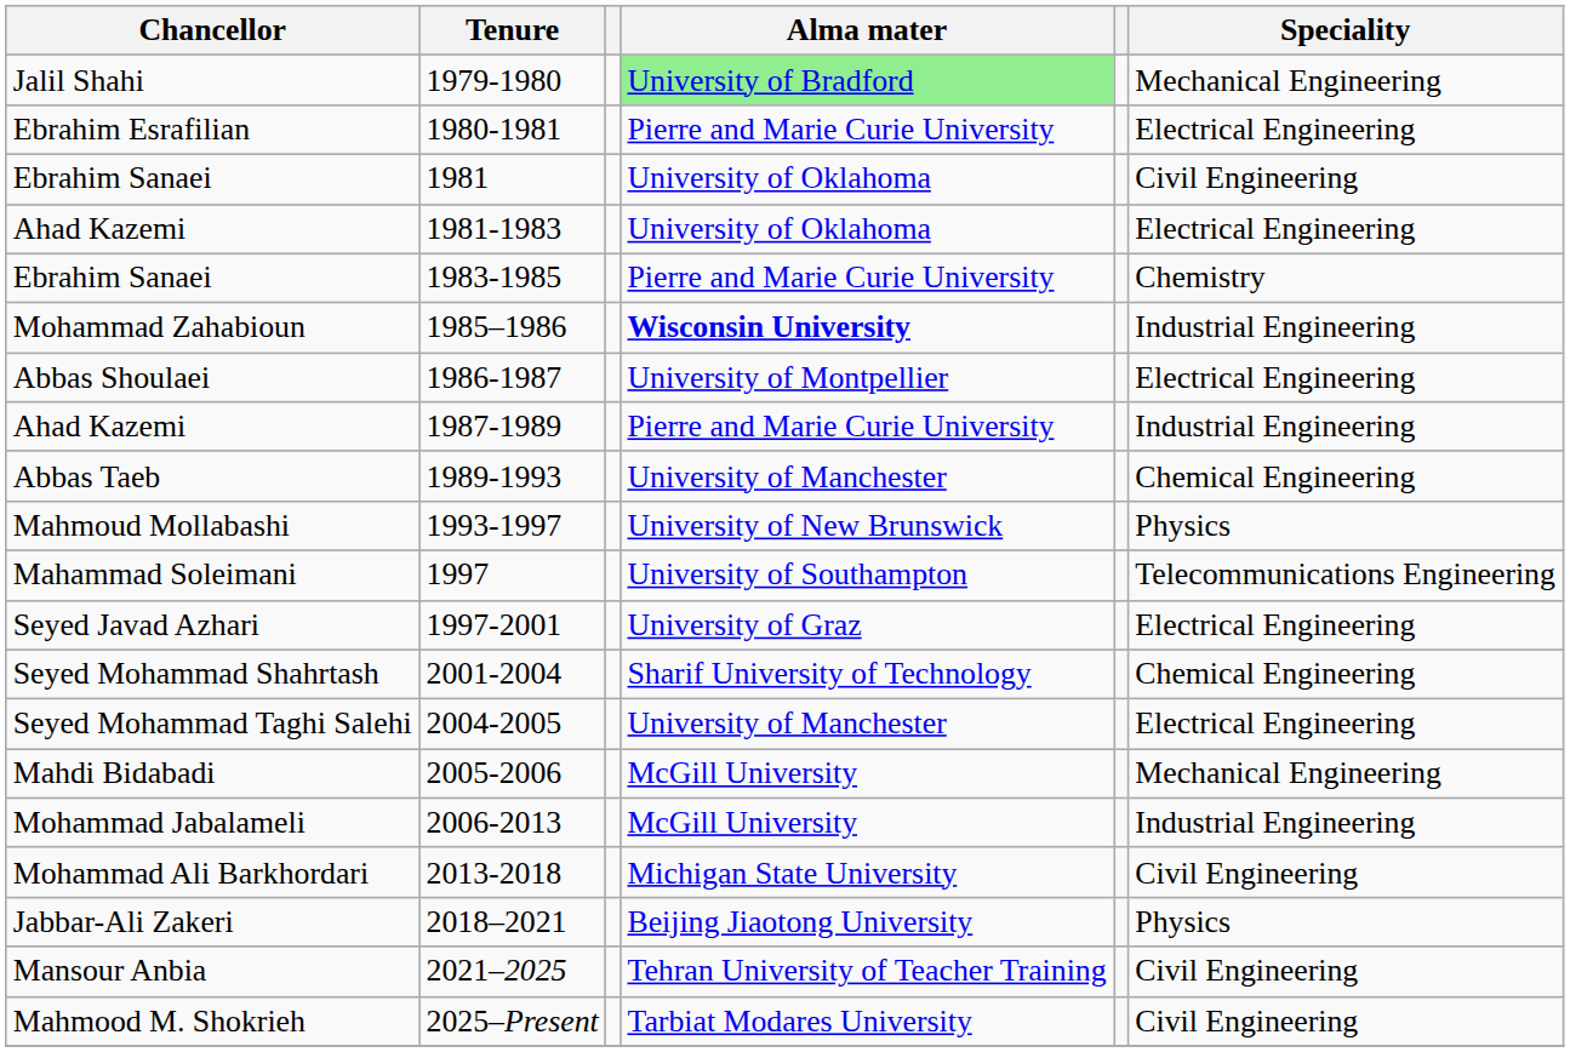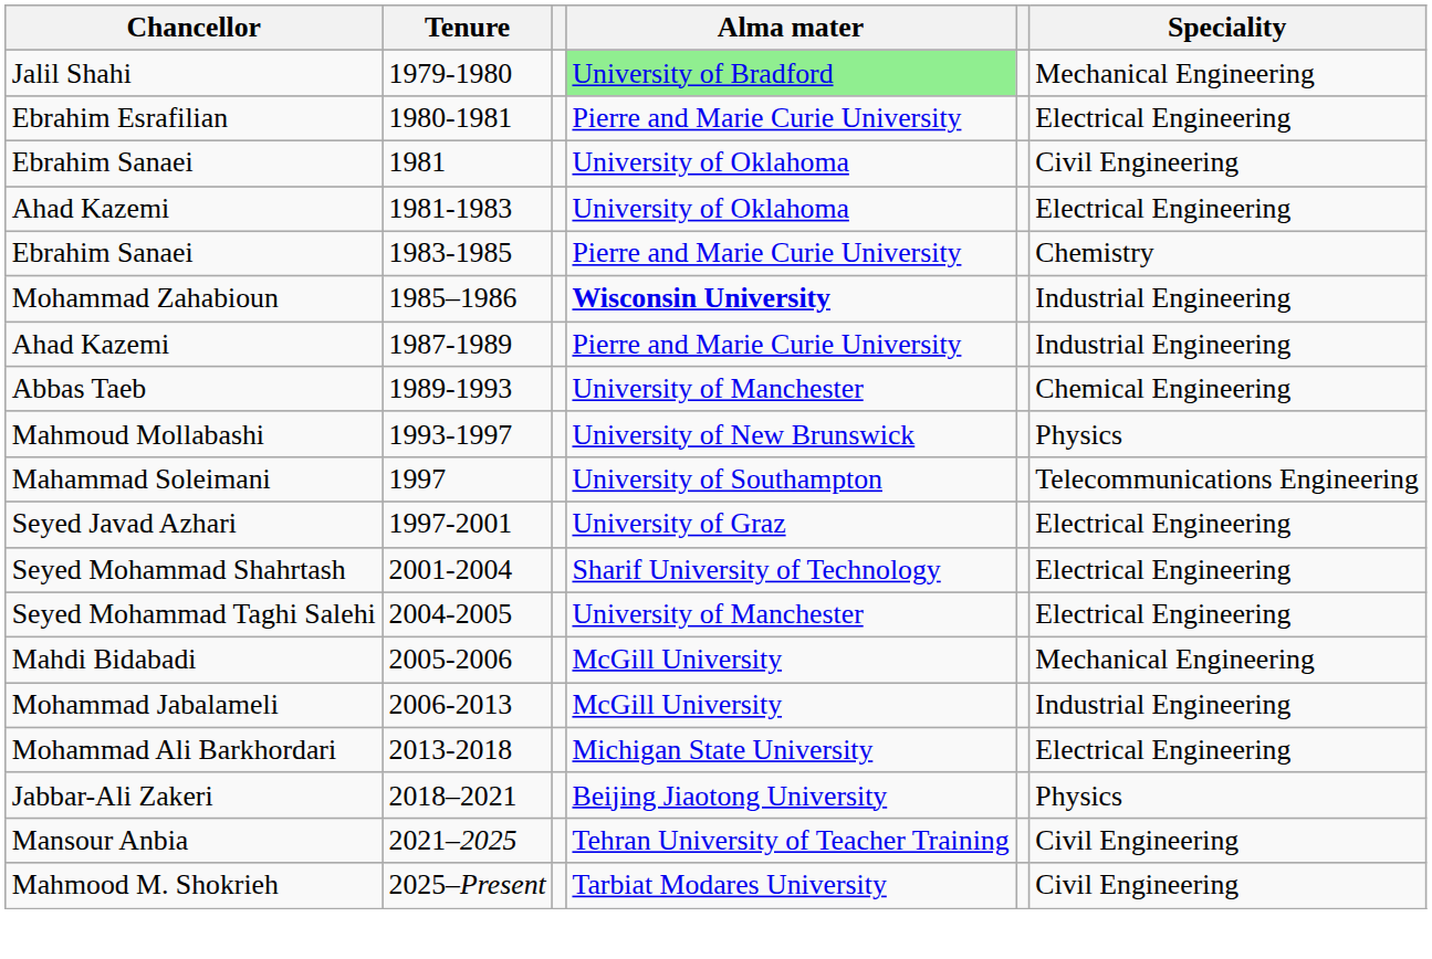- row: Abbas Shoulaei | 1986-1987 | University of Montpellier | Electrical Engineering
Seyed Mohammad Shahrtash | Speciality: Chemical Engineering -> Electrical Engineering
Mohammad Ali Barkhordari | Speciality: Civil Engineering -> Electrical Engineering
